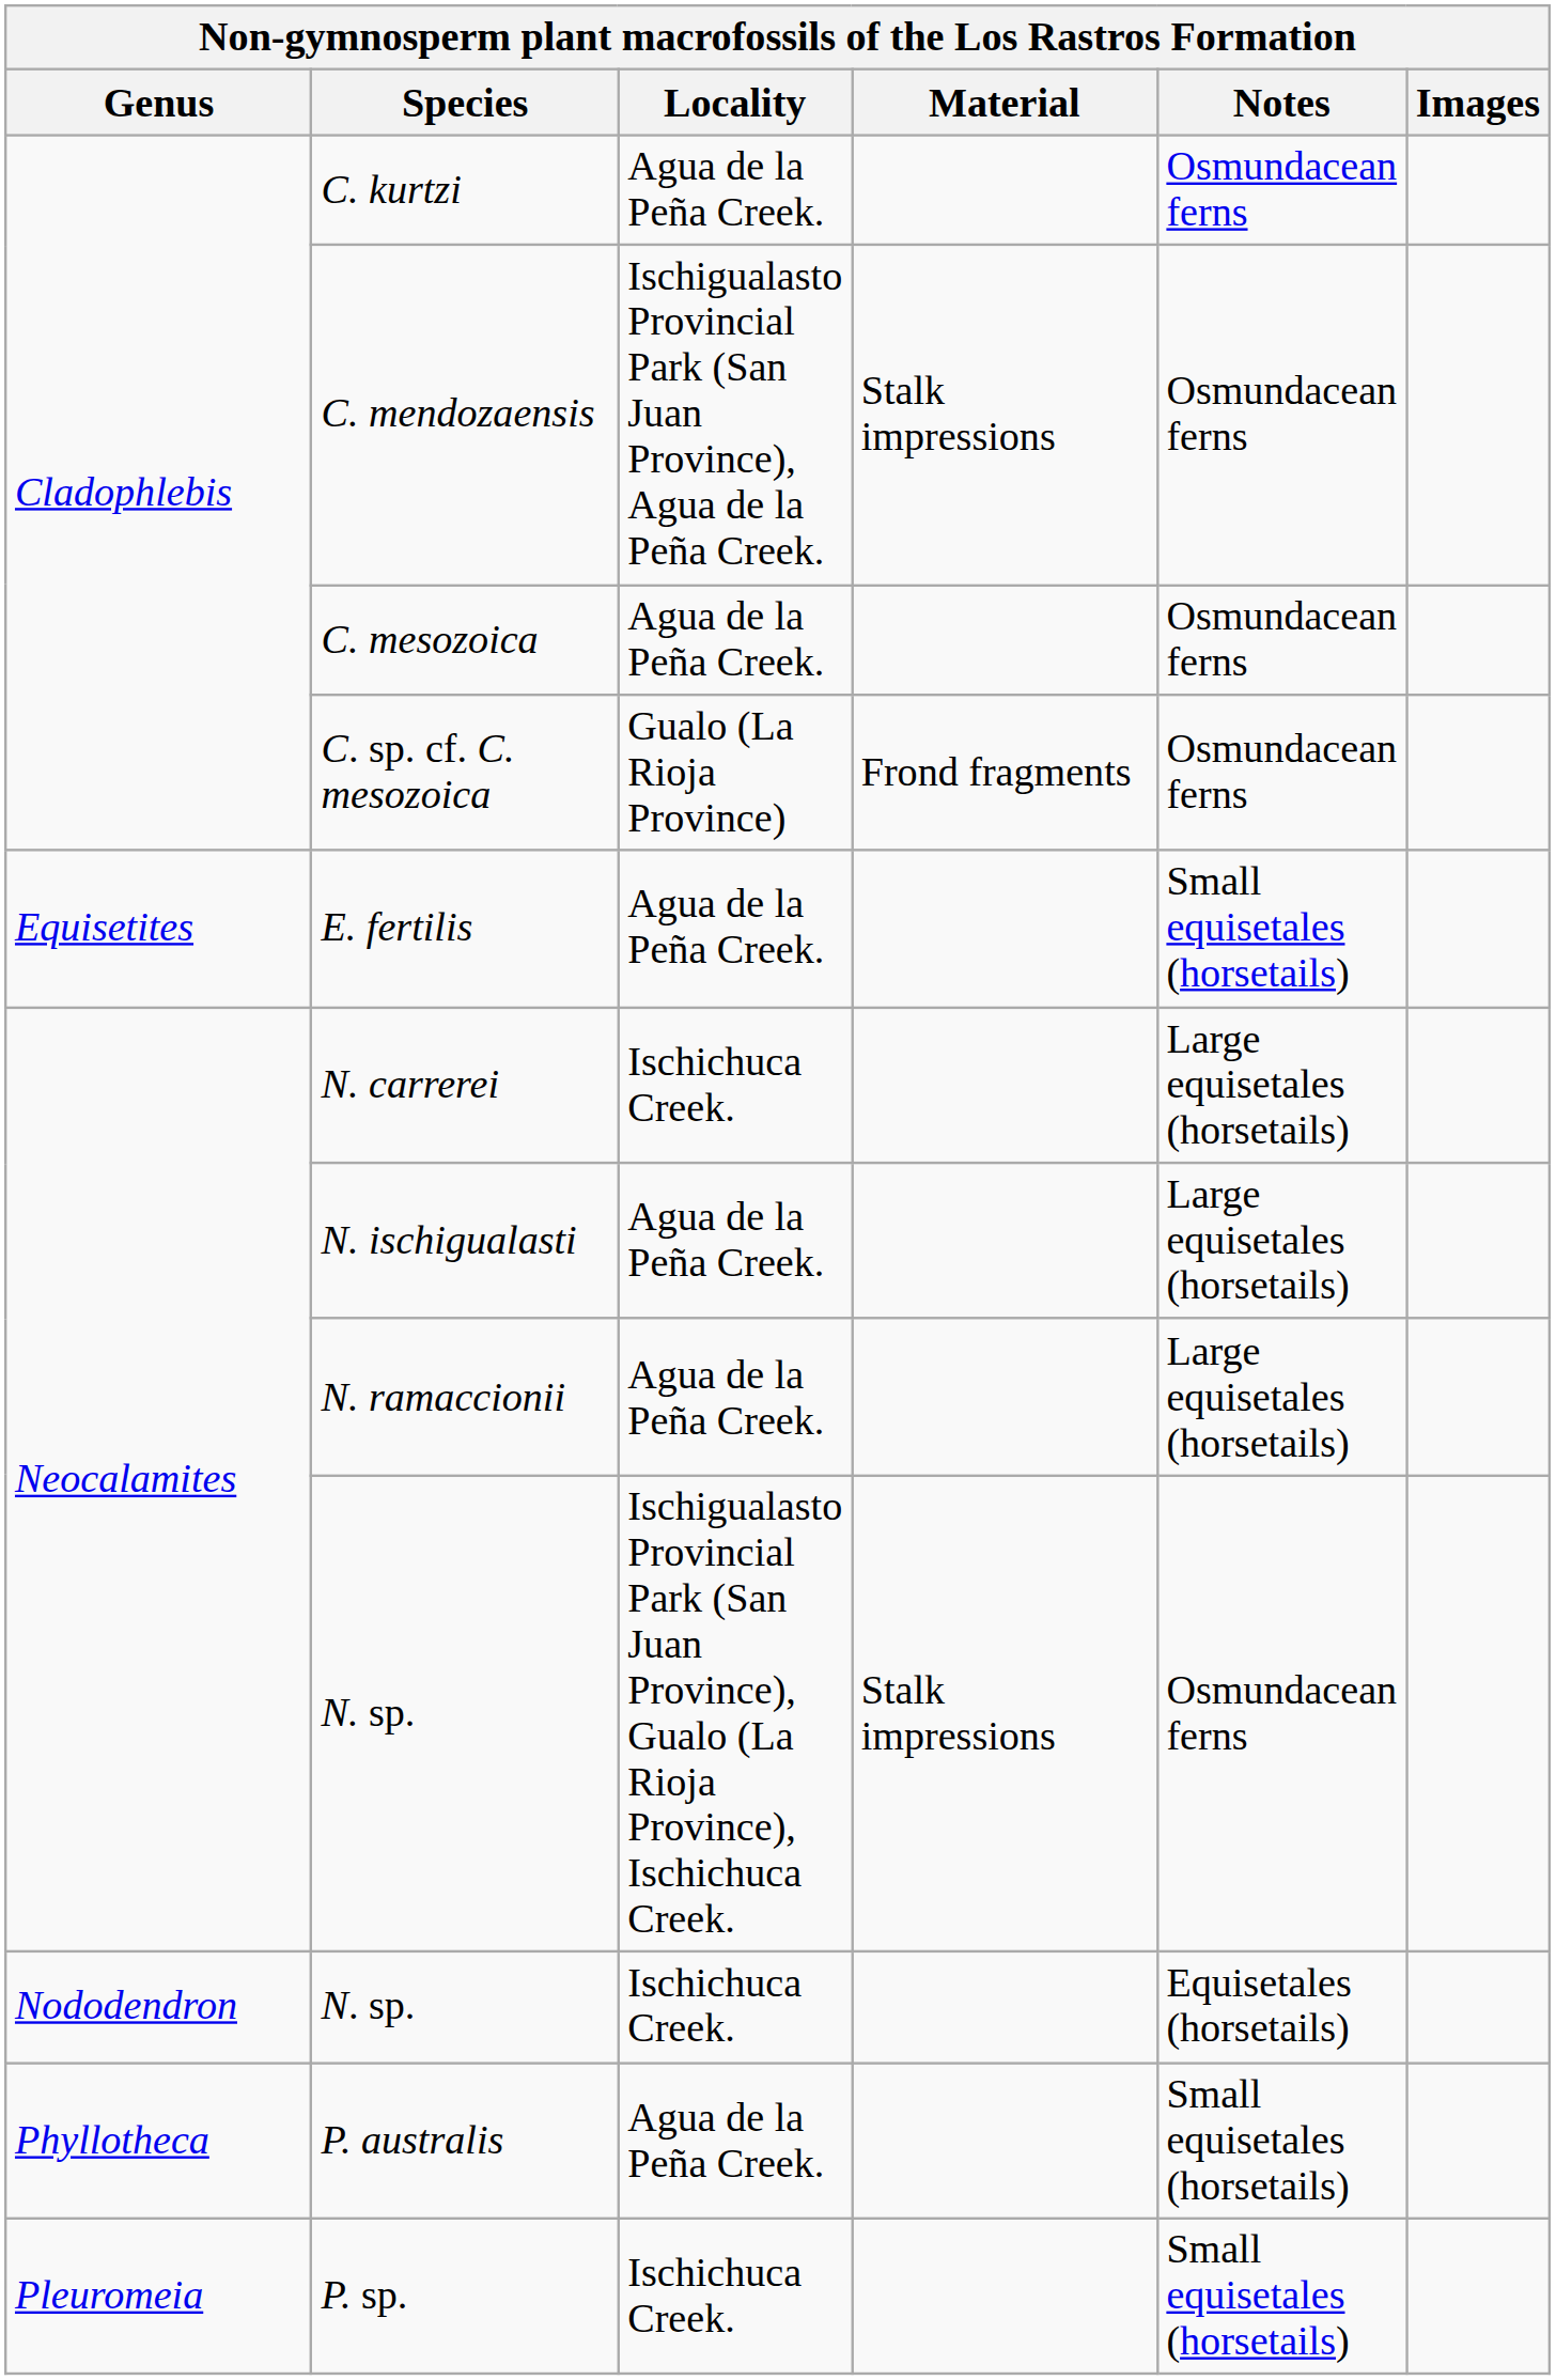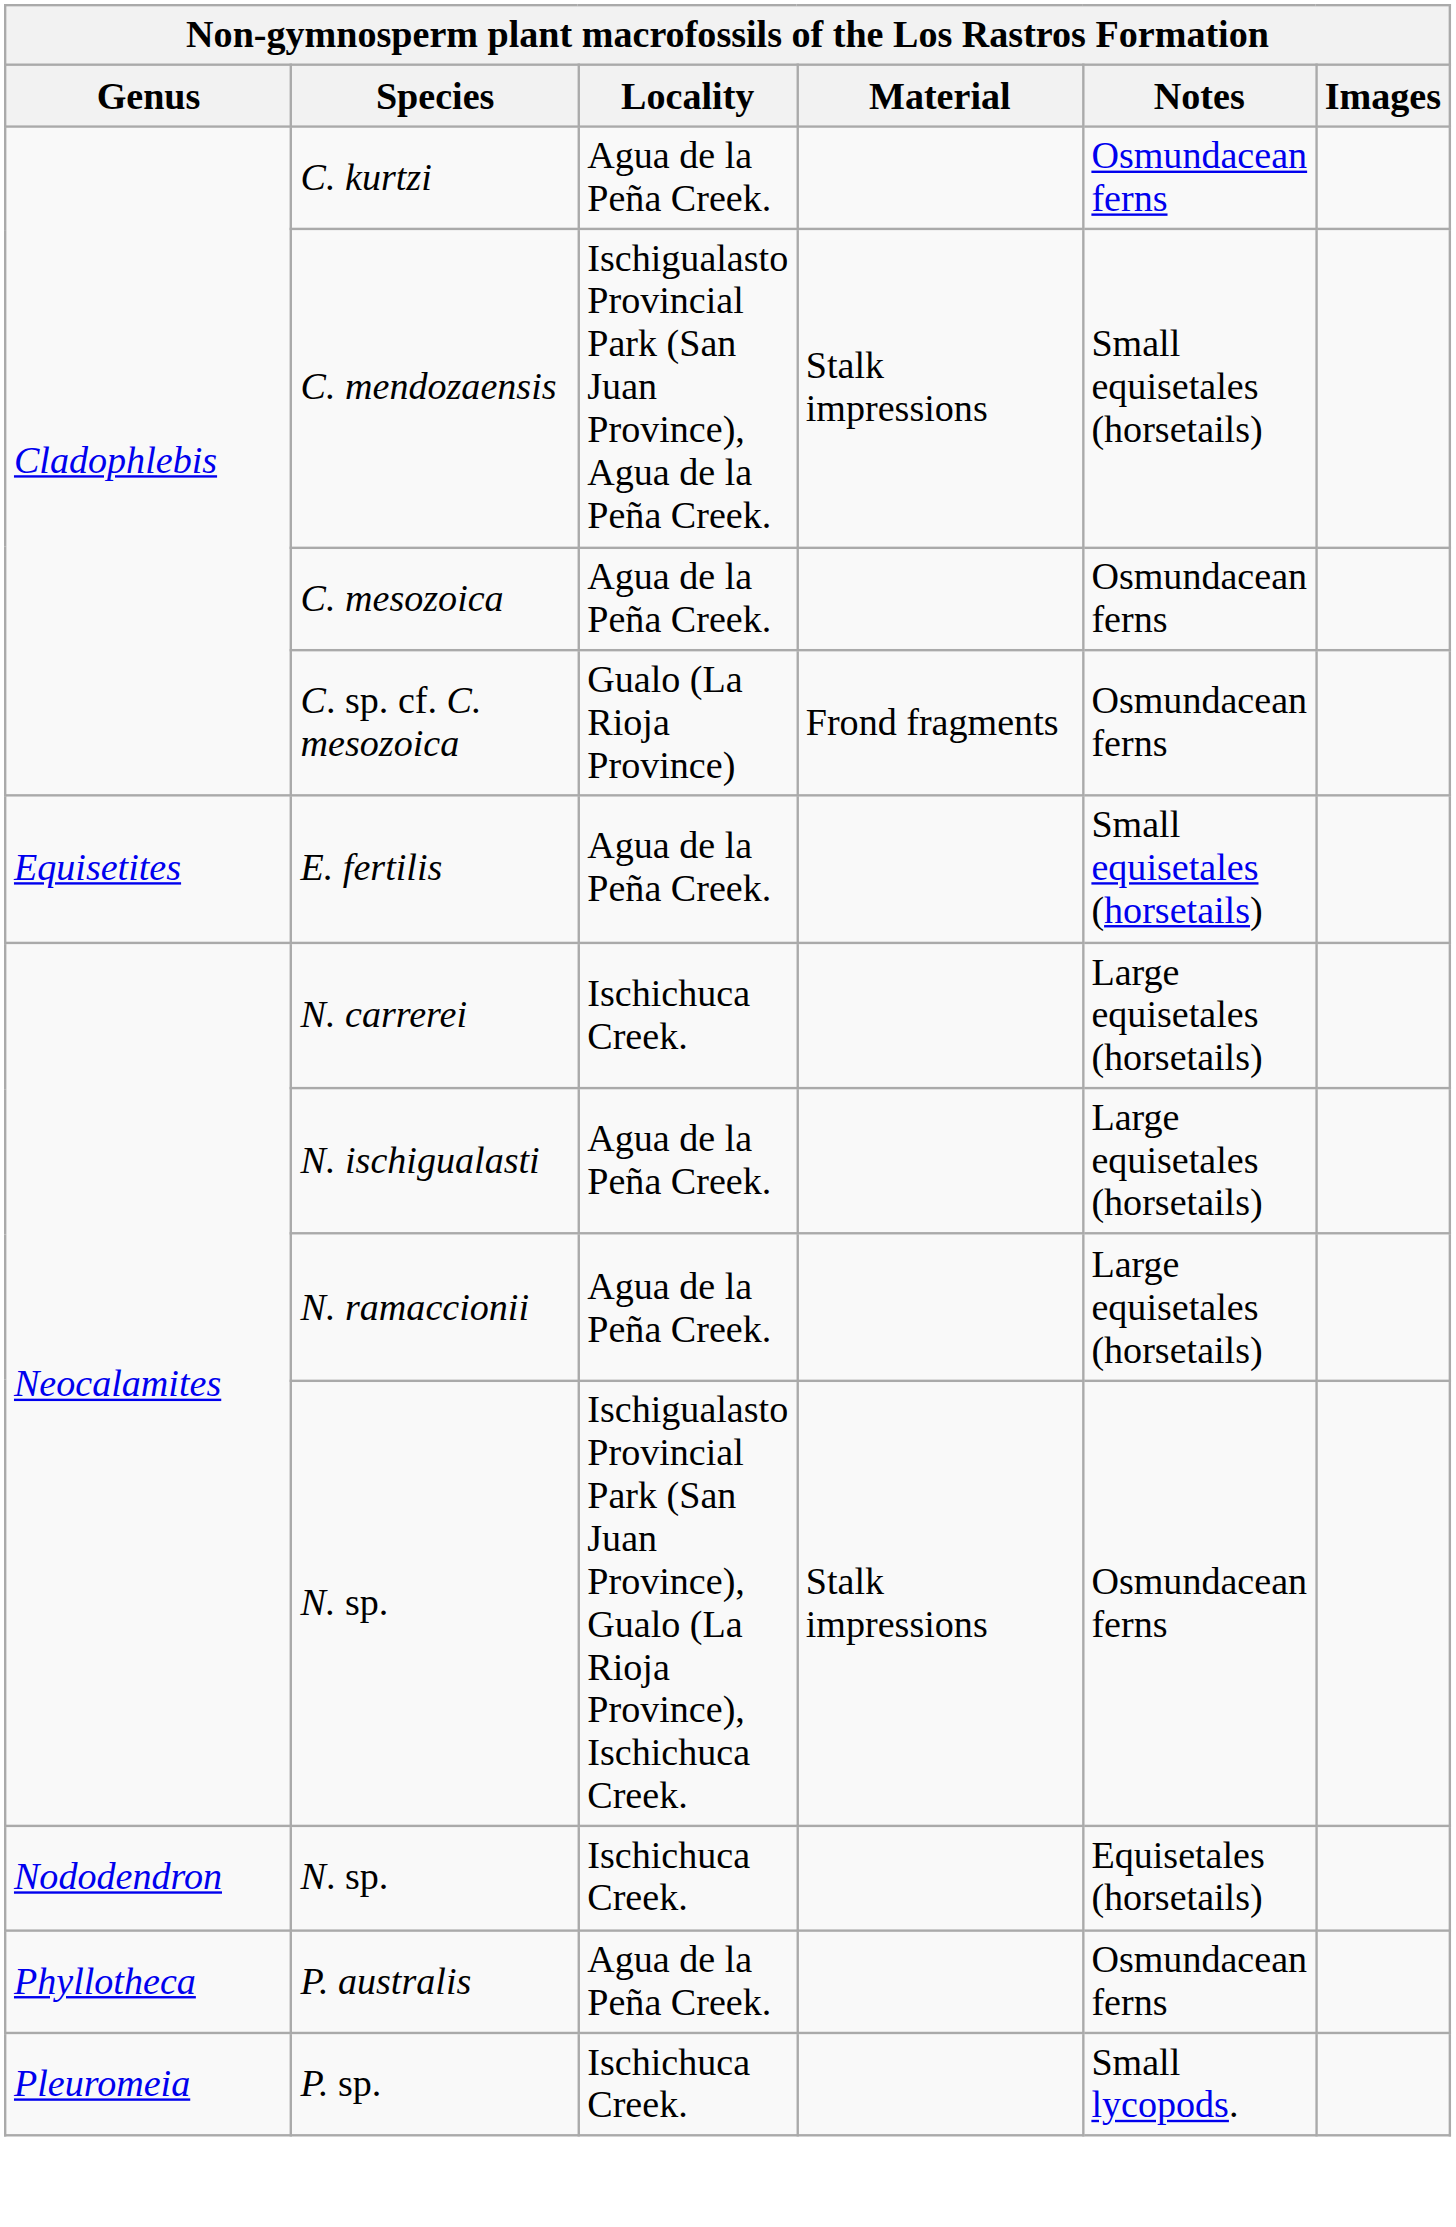C. mendozaensis | Notes: Osmundacean ferns -> Small equisetales (horsetails)
P. australis | Notes: Small equisetales (horsetails) -> Osmundacean ferns
P. sp. | Notes: Small equisetales (horsetails) -> Small lycopods.
